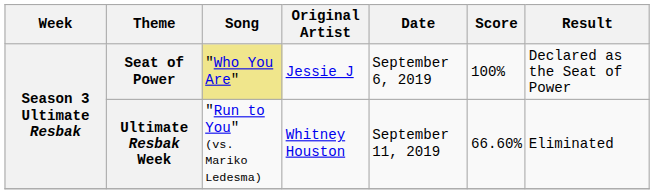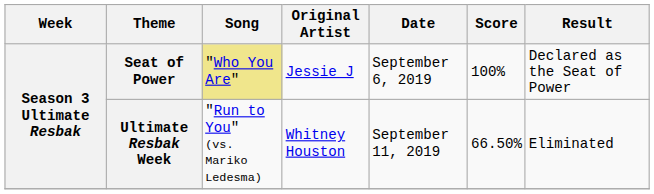Ultimate Resbak Week | Score: 66.60% -> 66.50%
